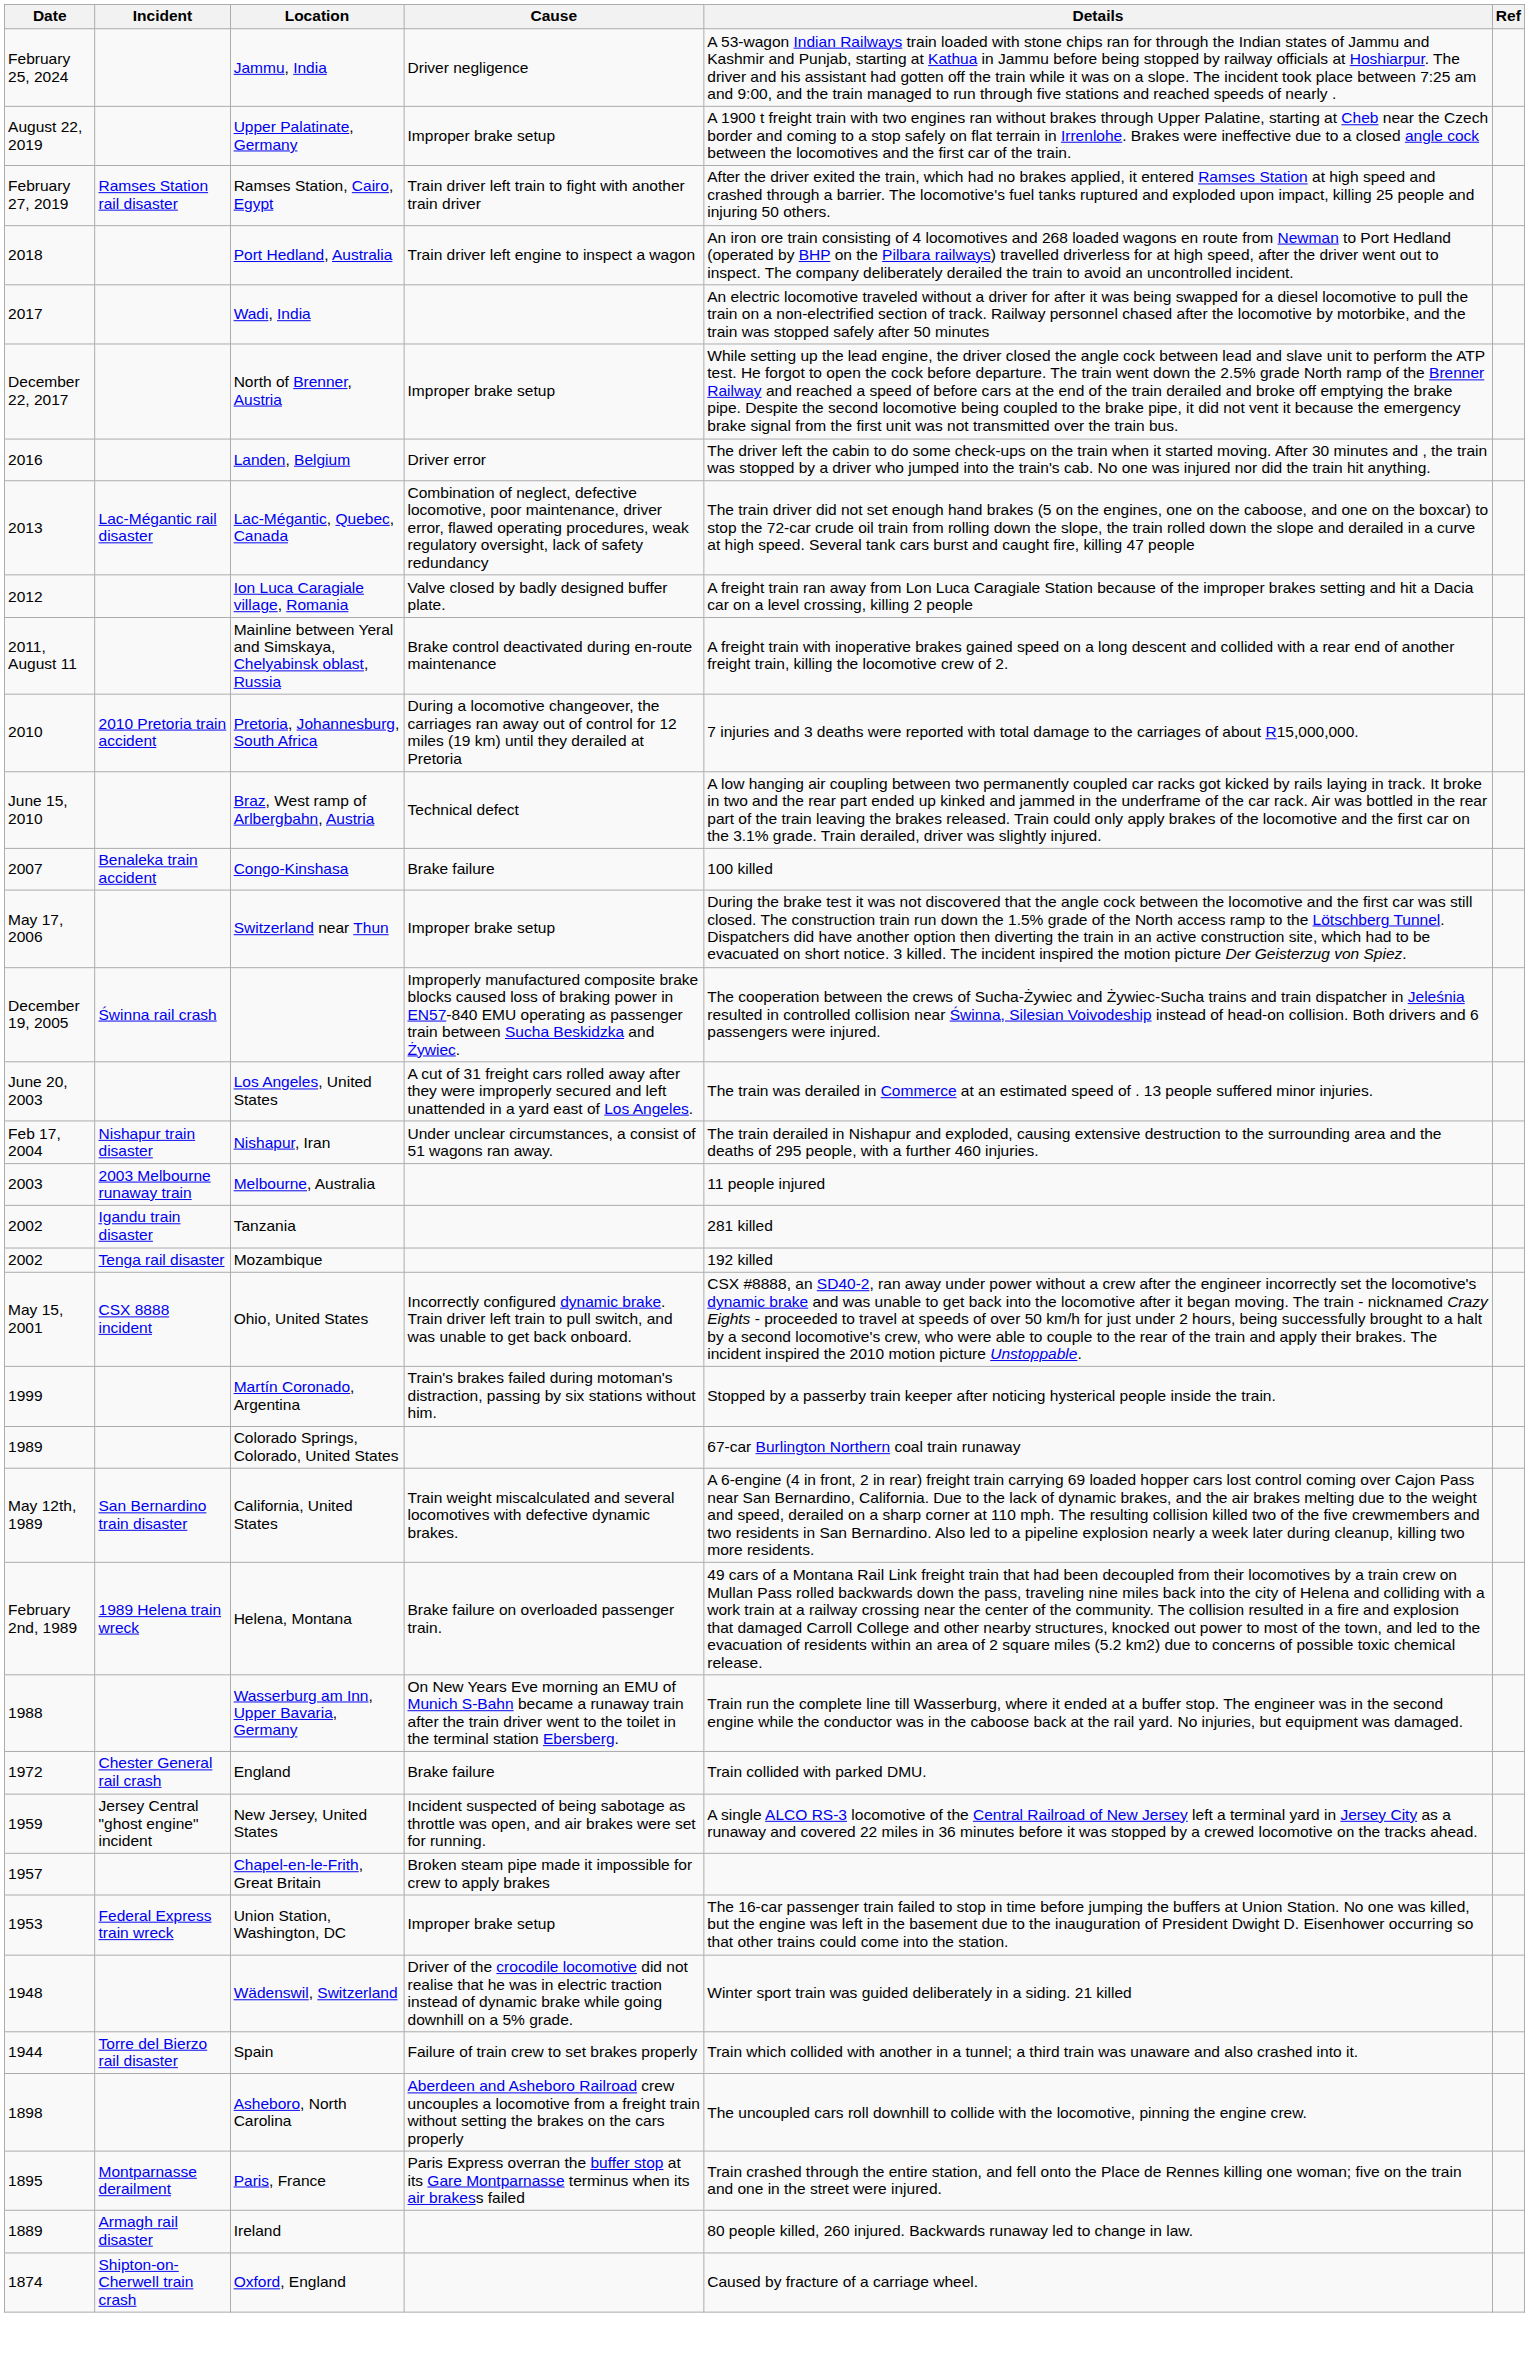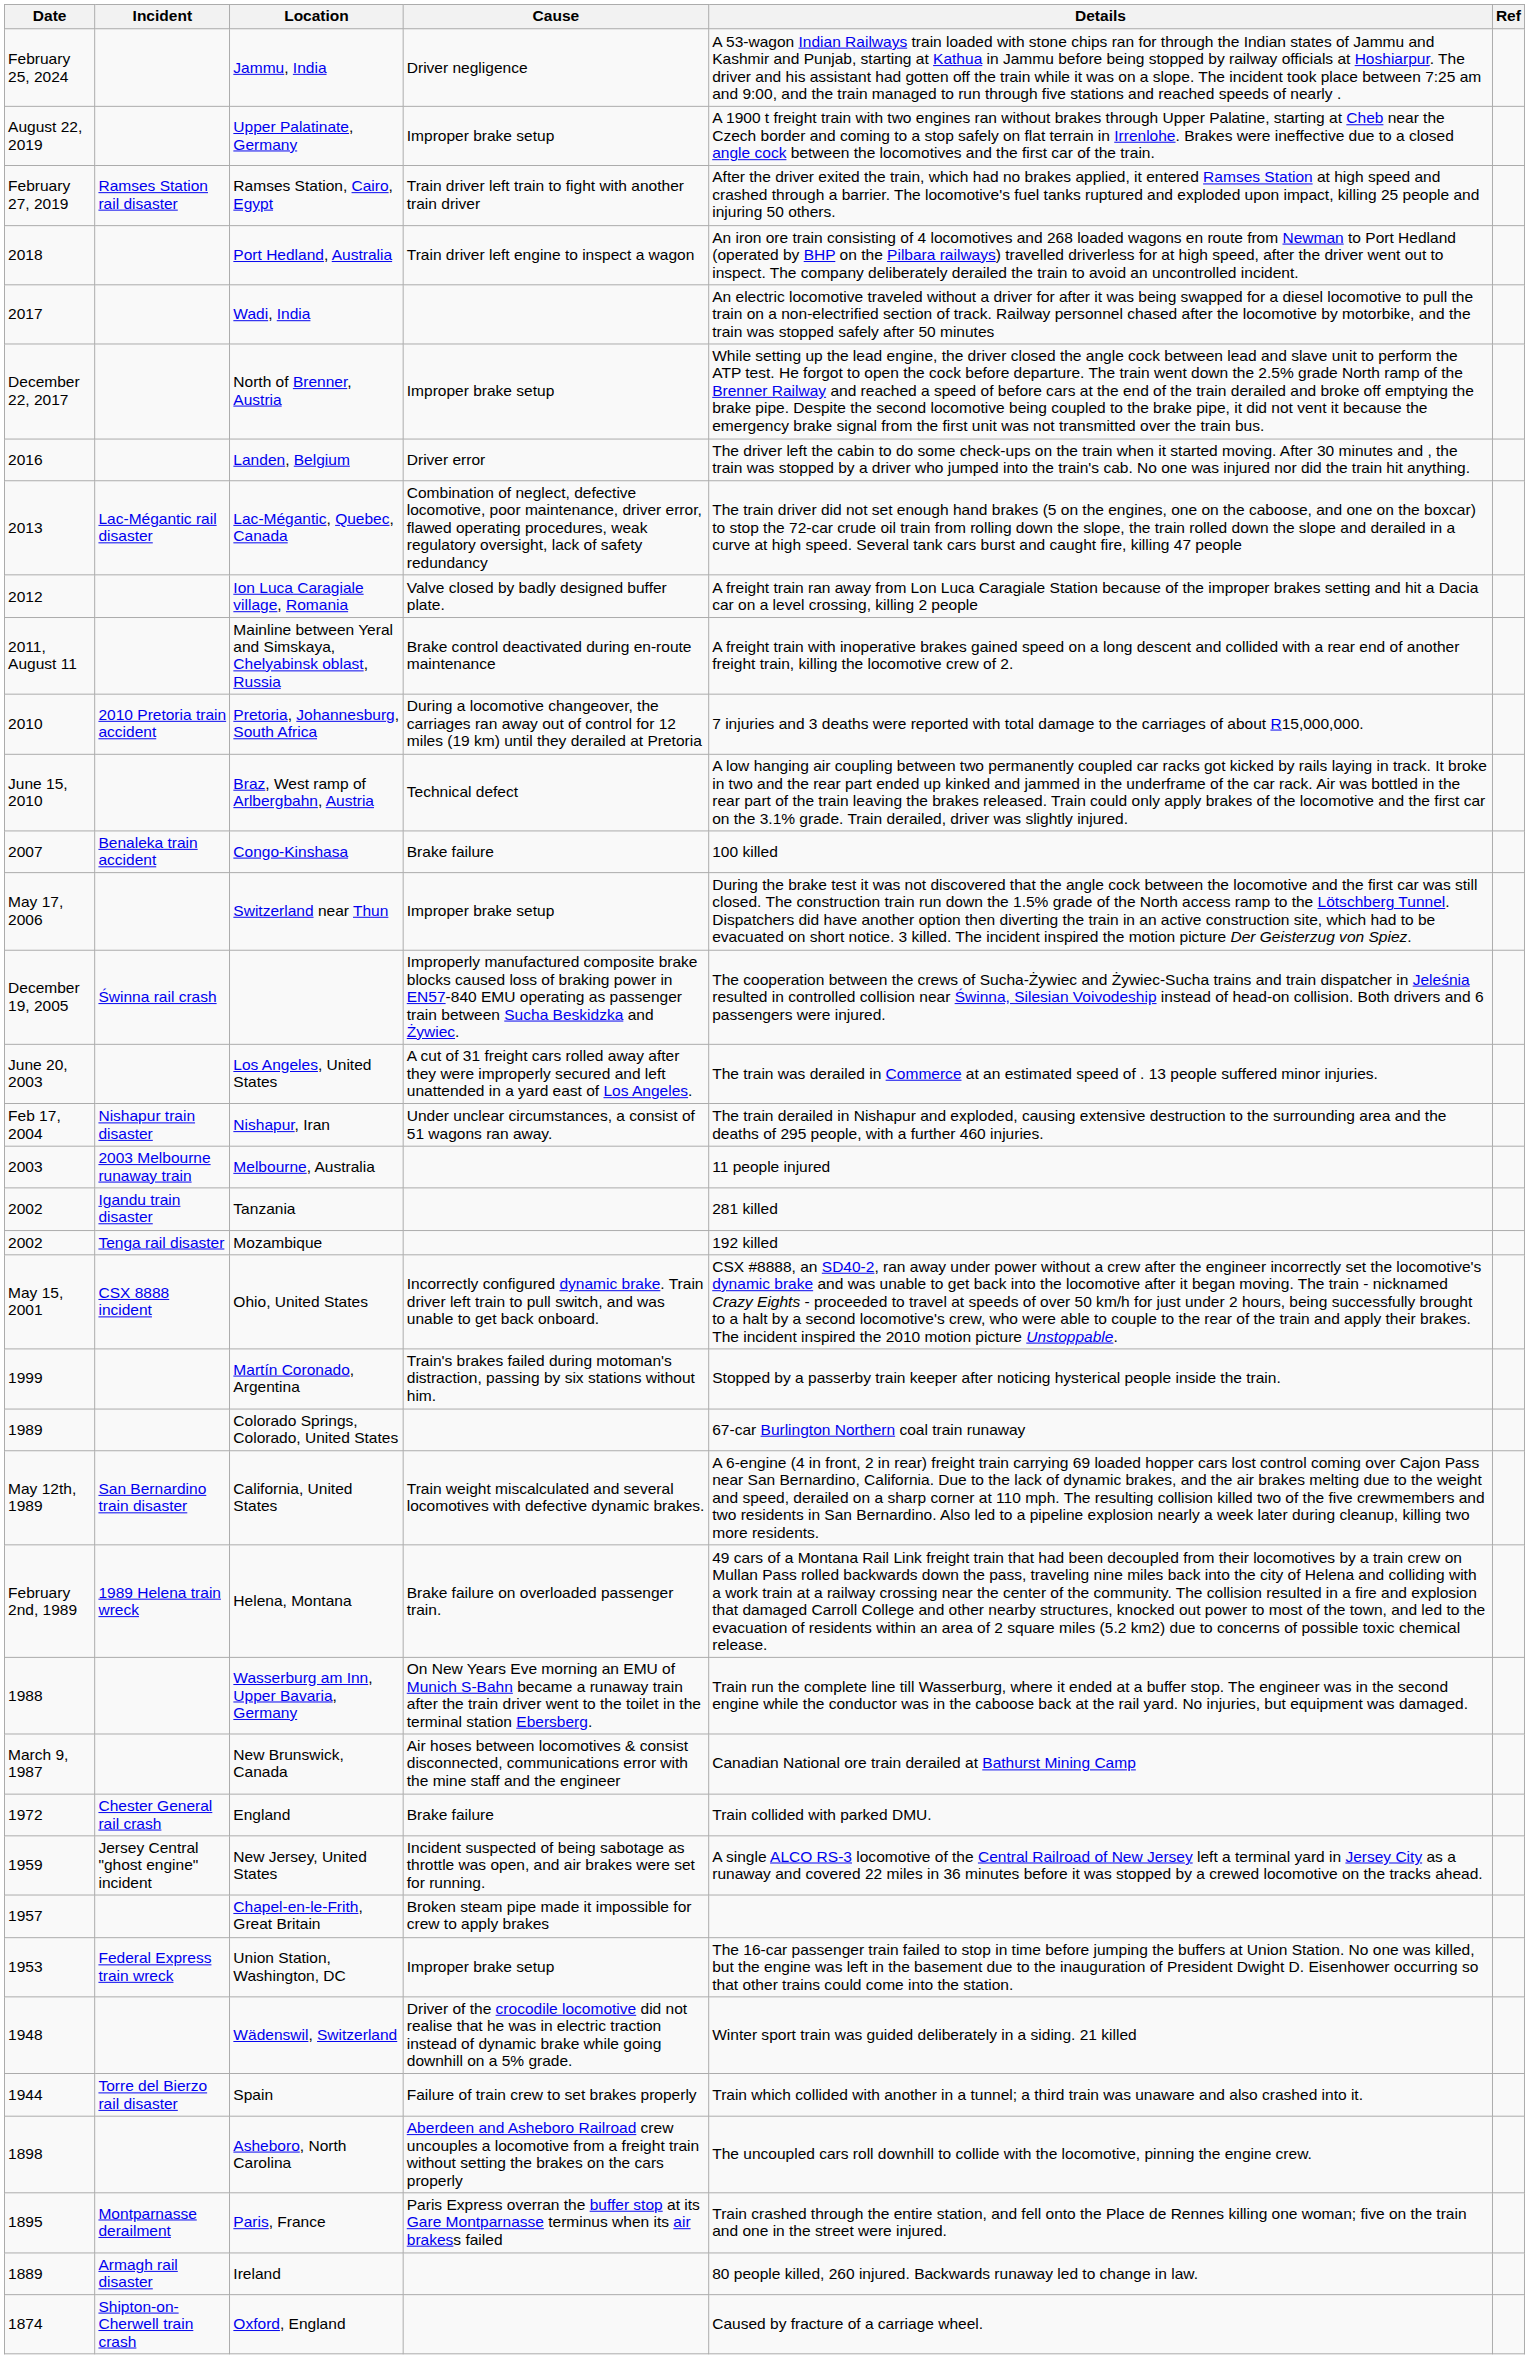+ row: March 9, 1987 | New Brunswick, Canada | Air hoses between locomotives & consist disconnected, communications error with the mine staff and the engineer | Canadian National ore train derailed at Bathurst Mining Camp
